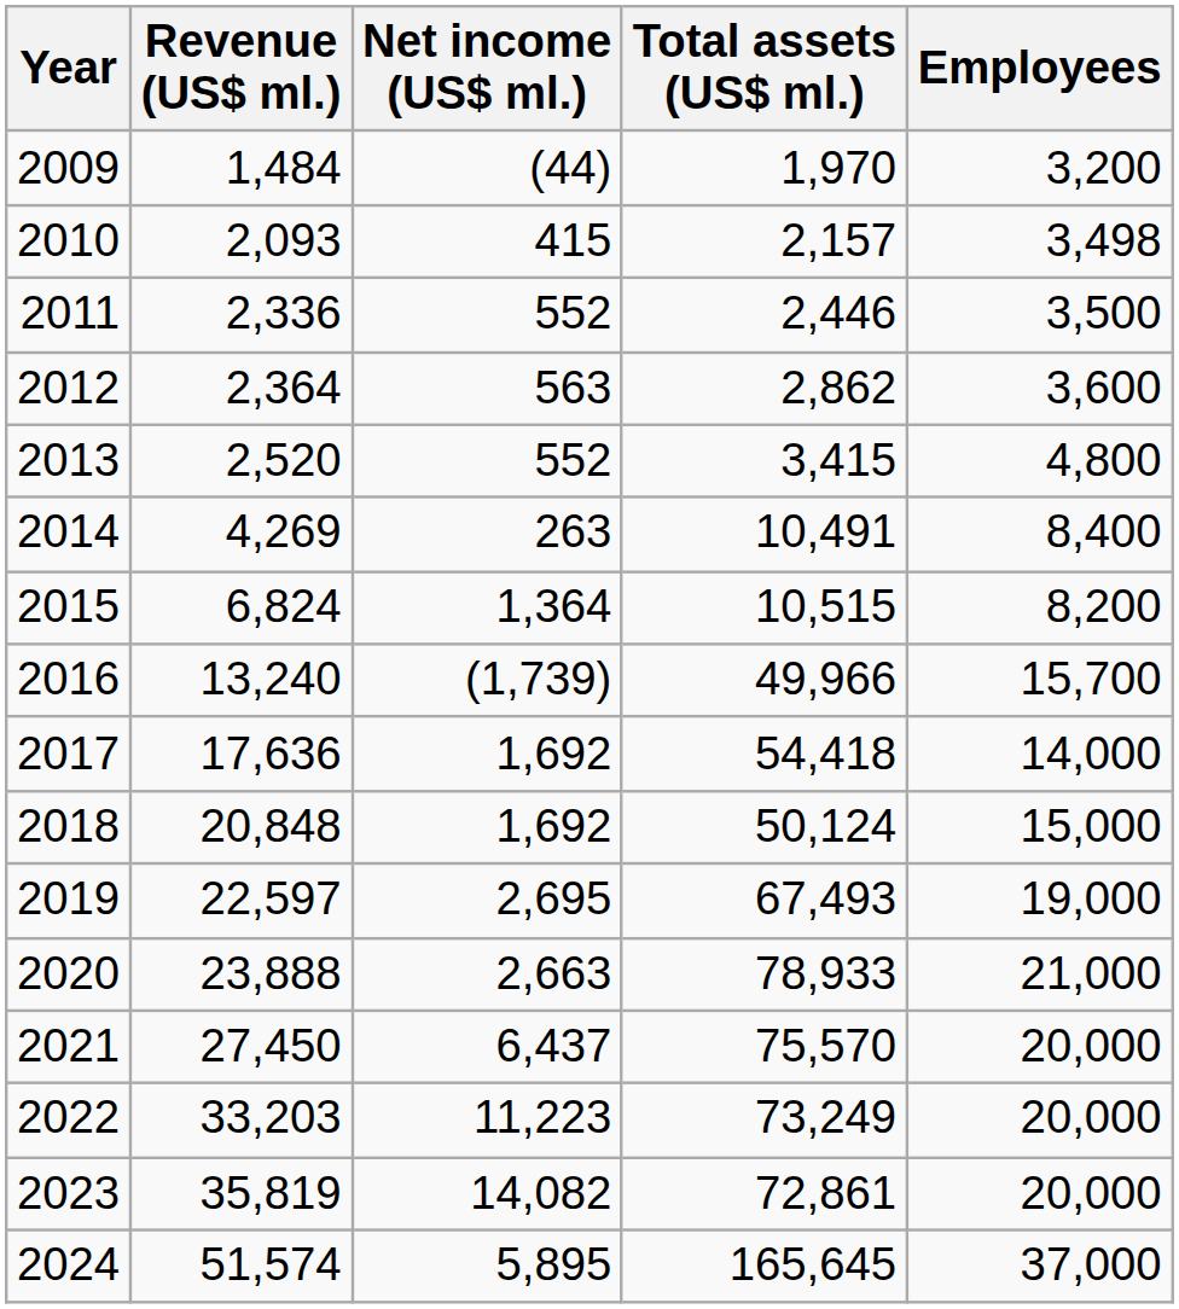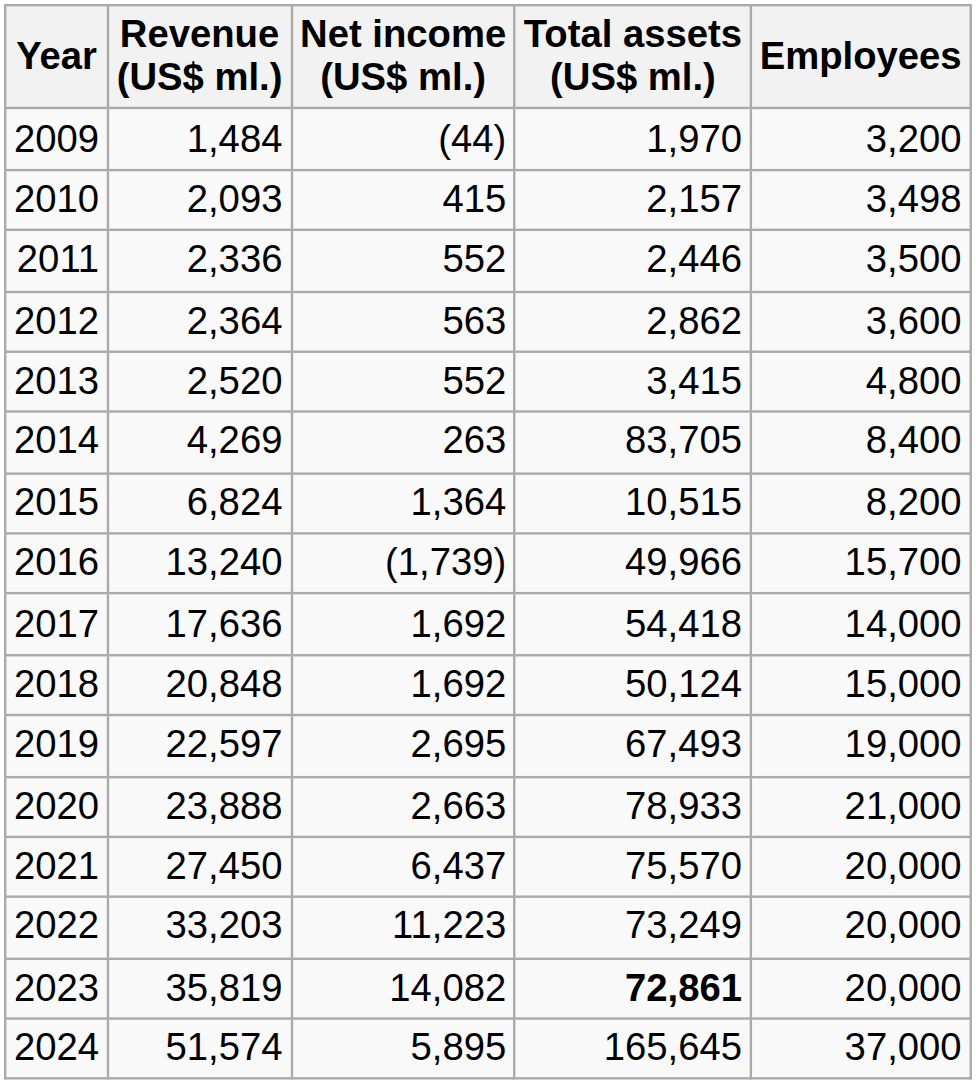2014 | Total assets (US$ ml.): 10,491 -> 83,705
2023 | Total assets (US$ ml.): normal -> bold
